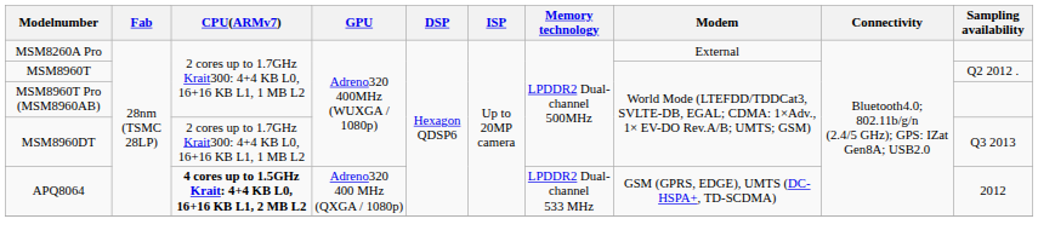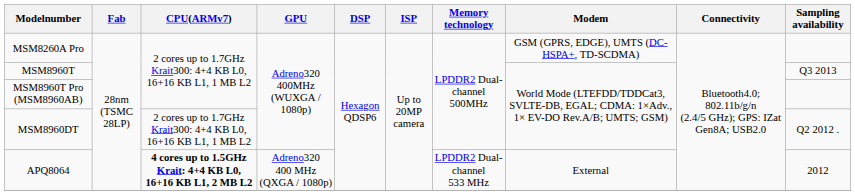MSM8260A Pro | Modem: External -> GSM (GPRS, EDGE), UMTS (DC-HSPA+, TD-SCDMA)
MSM8960T | Sampling availability: Q2 2012 . -> Q3 2013
MSM8960DT | Sampling availability: Q3 2013 -> Q2 2012 .
APQ8064 | Modem: GSM (GPRS, EDGE), UMTS (DC-HSPA+, TD-SCDMA) -> External
